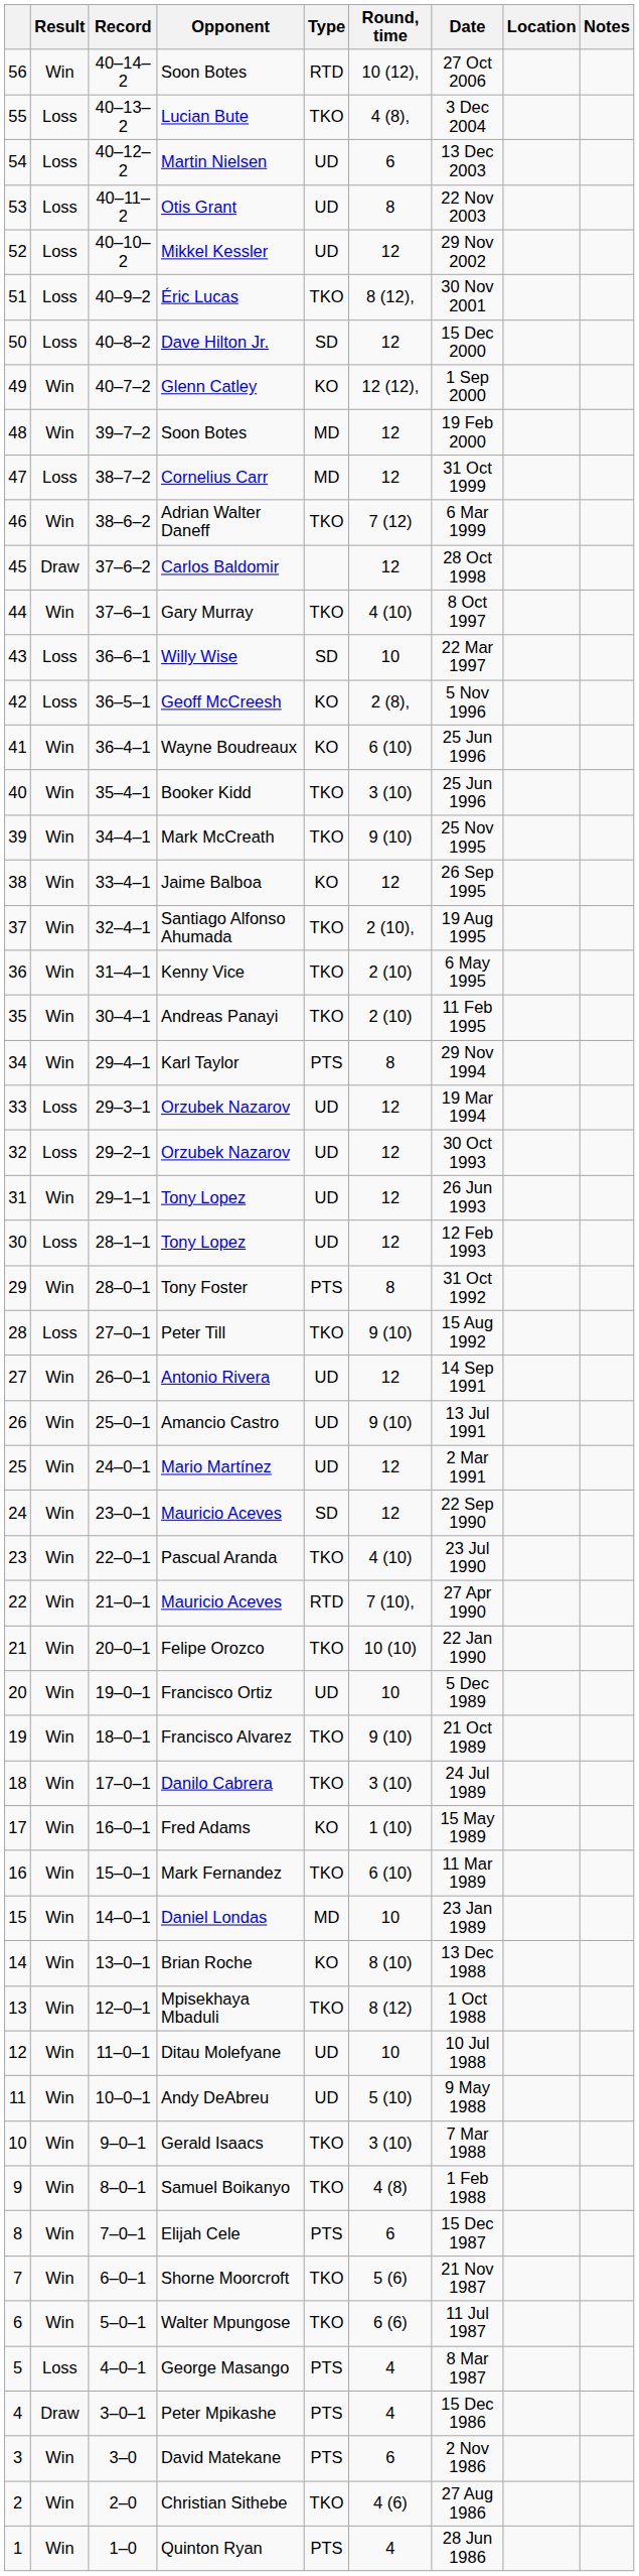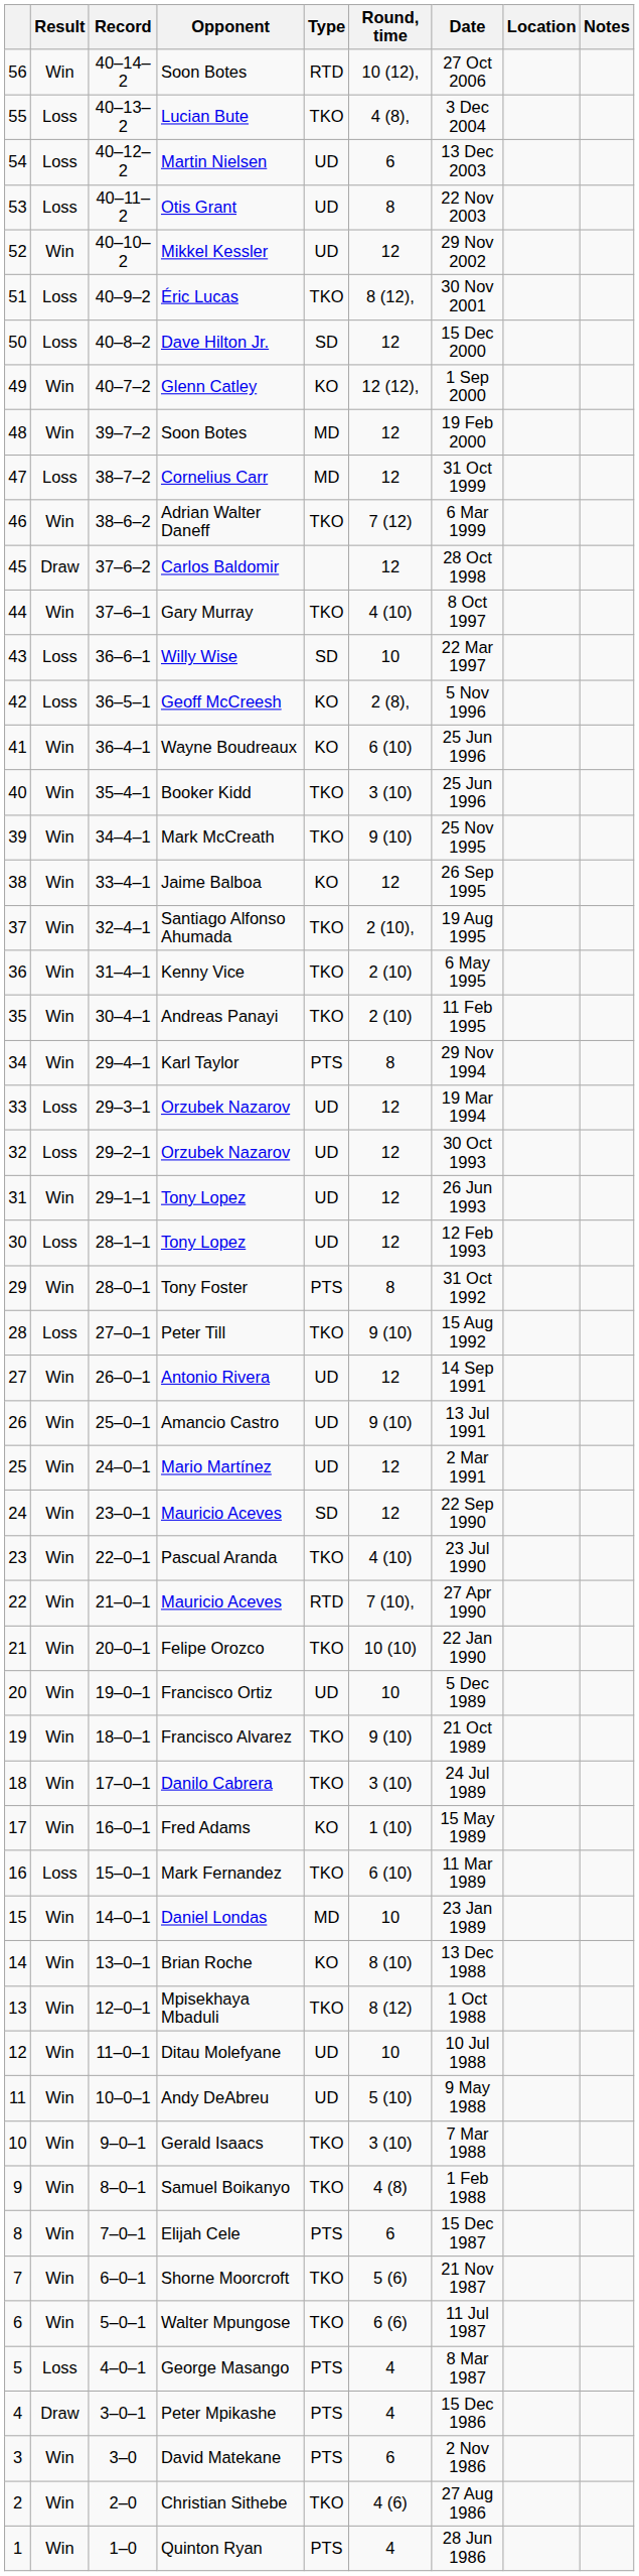Mikkel Kessler | Result: Loss -> Win
Mark Fernandez | Result: Win -> Loss
